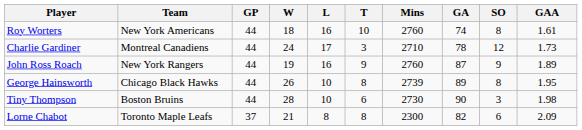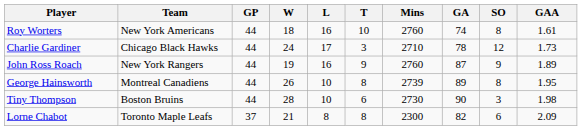Charlie Gardiner | Team: Montreal Canadiens -> Chicago Black Hawks
George Hainsworth | Team: Chicago Black Hawks -> Montreal Canadiens
